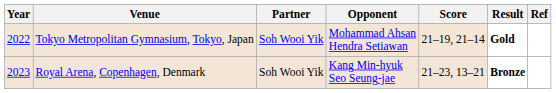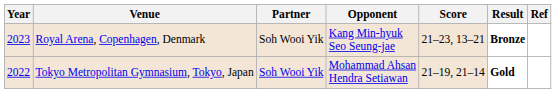rows swapped: Tokyo Metropolitan Gymnasium, Tokyo, Japan <-> Royal Arena, Copenhagen, Denmark
